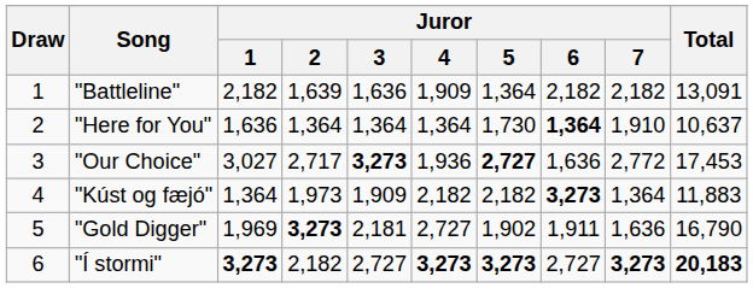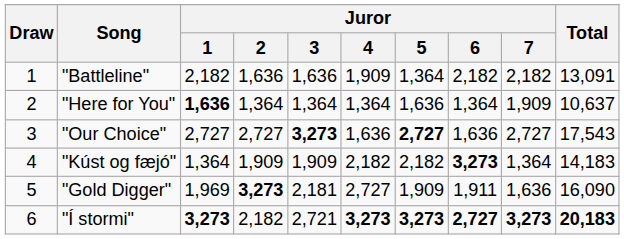"Battleline" | Juror / 2: 1,639 -> 1,636
"Here for You" | Juror / 1: normal -> bold
"Here for You" | Juror / 5: 1,730 -> 1,636
"Here for You" | Juror / 6: bold -> normal
"Here for You" | Juror / 7: 1,910 -> 1,909
"Our Choice" | Juror / 1: 3,027 -> 2,727
"Our Choice" | Juror / 2: 2,717 -> 2,727
"Our Choice" | Juror / 4: 1,936 -> 1,636
"Our Choice" | Juror / 7: 2,772 -> 2,727
"Our Choice" | Total: 17,453 -> 17,543
"Kúst og fæjó" | Juror / 2: 1,973 -> 1,909
"Kúst og fæjó" | Total: 11,883 -> 14,183
"Gold Digger" | Juror / 5: 1,902 -> 1,909
"Gold Digger" | Total: 16,790 -> 16,090
"Í stormi" | Juror / 3: 2,727 -> 2,721
"Í stormi" | Juror / 6: normal -> bold
